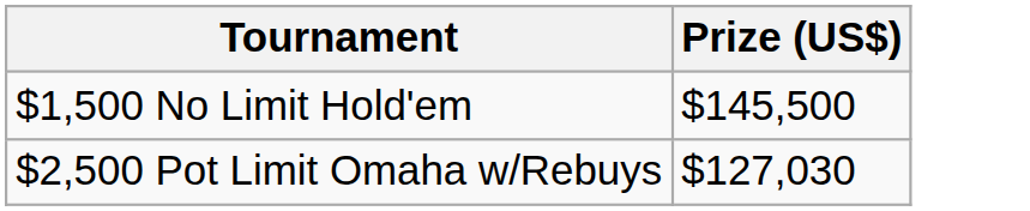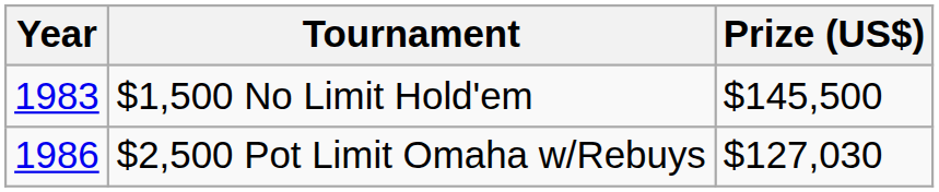+ column: Year | 1983 | 1986
